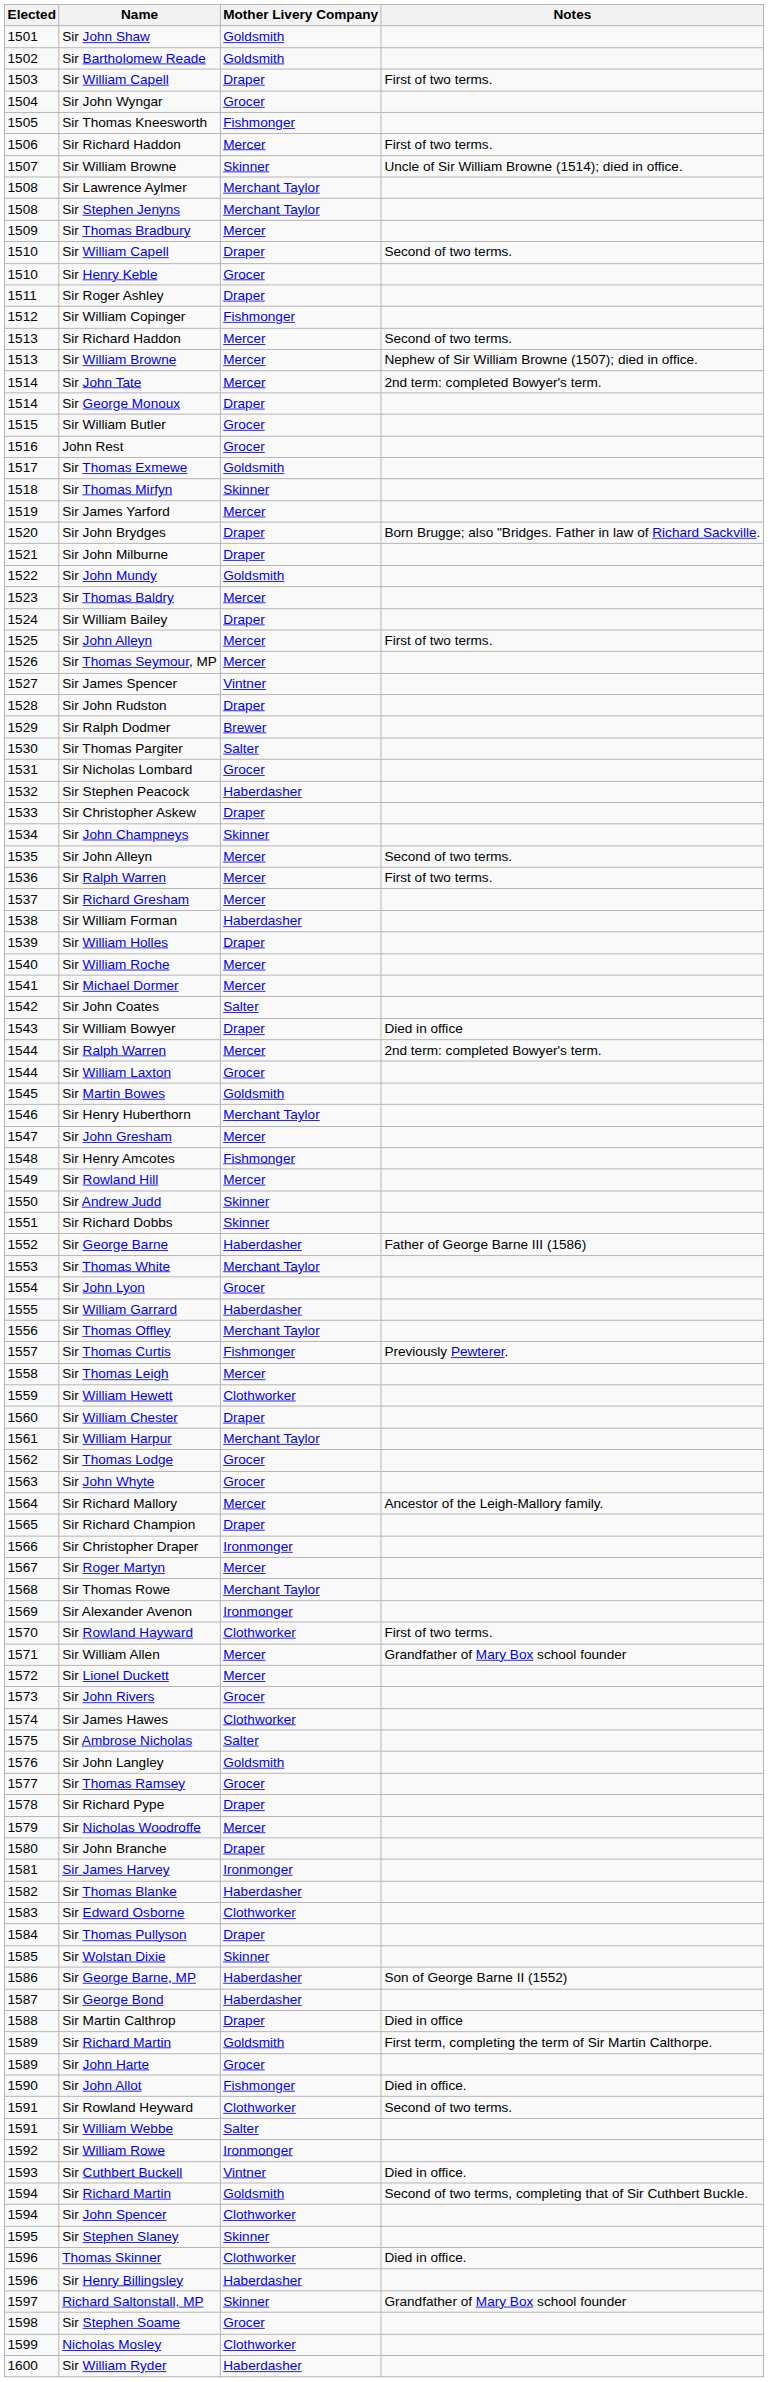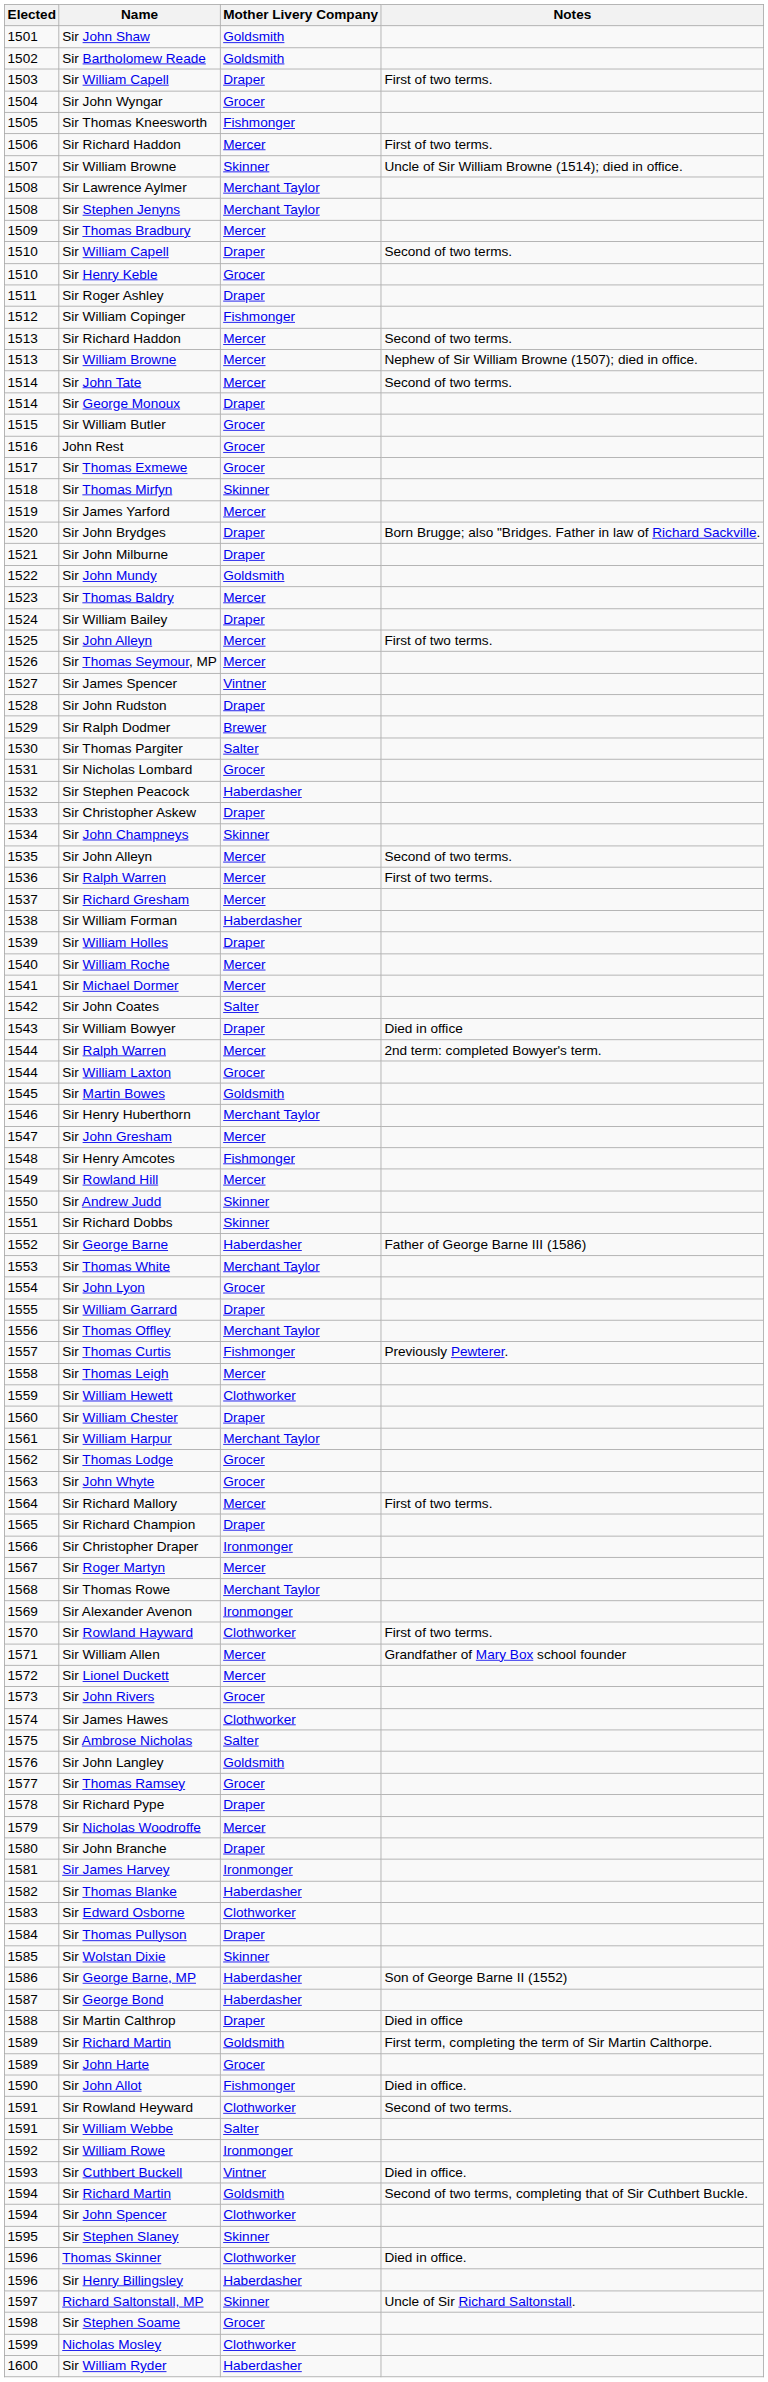Sir John Tate | Notes: 2nd term: completed Bowyer's term. -> Second of two terms.
Sir Thomas Exmewe | Mother Livery Company: Goldsmith -> Grocer
Sir William Garrard | Mother Livery Company: Haberdasher -> Draper
Sir Richard Mallory | Notes: Ancestor of the Leigh-Mallory family. -> First of two terms.
Richard Saltonstall, MP | Notes: Grandfather of Mary Box school founder -> Uncle of Sir Richard Saltonstall.
